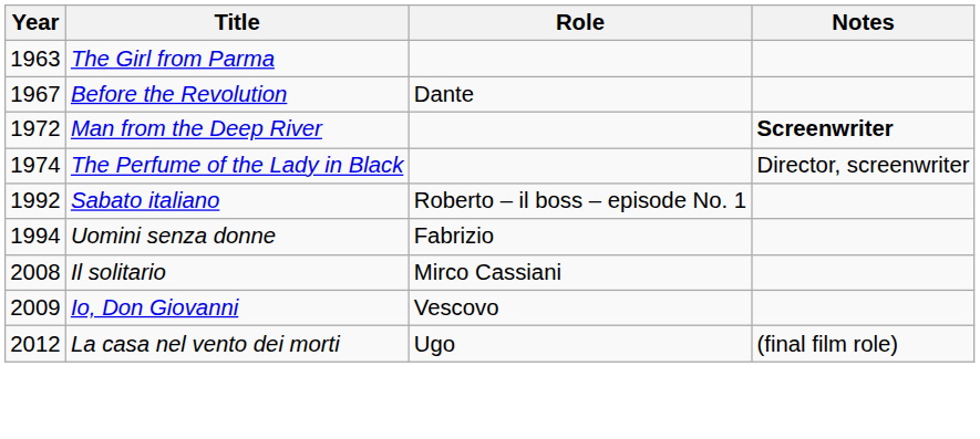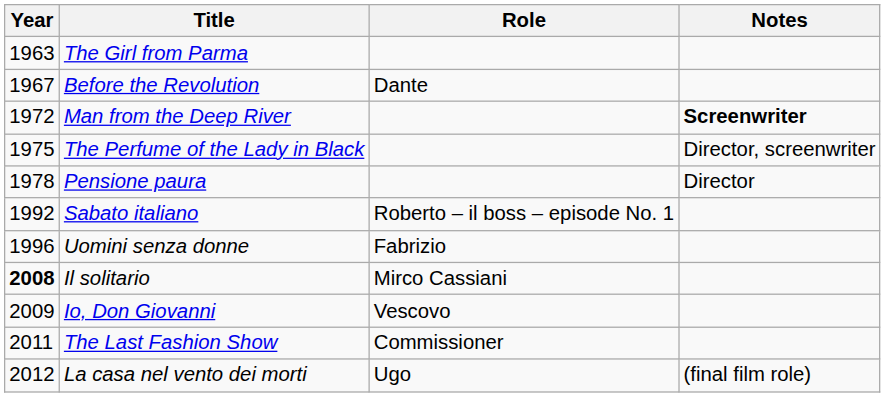The Perfume of the Lady in Black | Year: 1974 -> 1975
+ row: 1978 | Pensione paura | Director
Uomini senza donne | Year: 1994 -> 1996
Il solitario | Year: normal -> bold
+ row: 2011 | The Last Fashion Show | Commissioner
